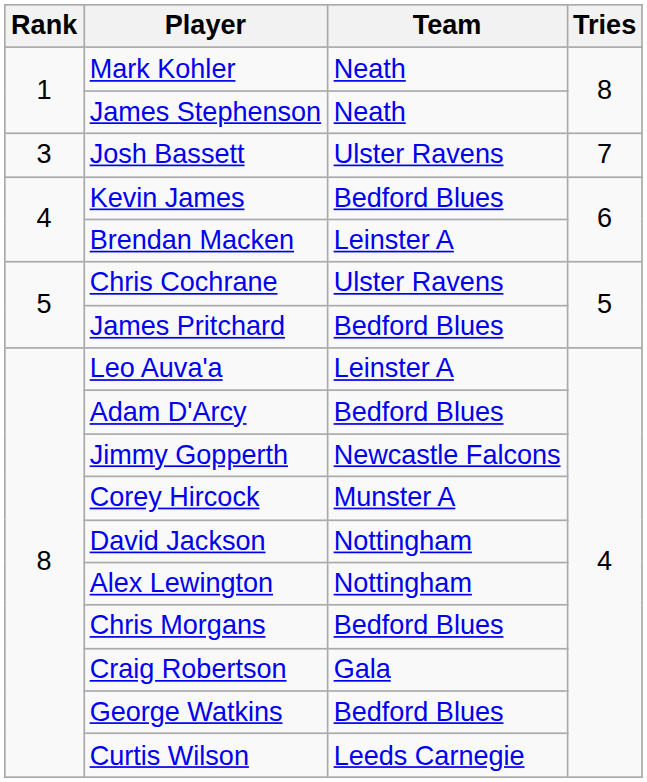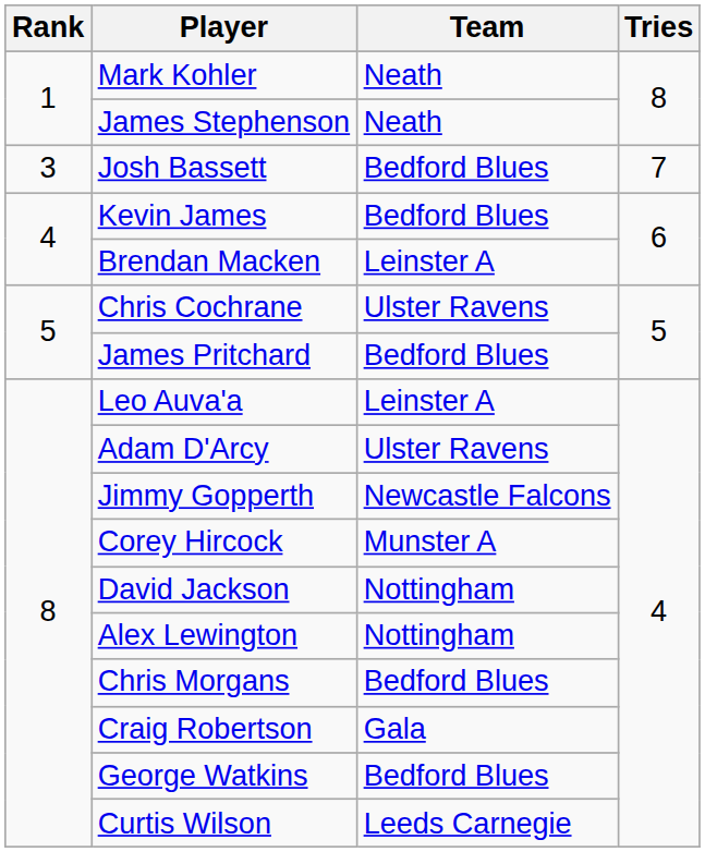Josh Bassett | Team: Ulster Ravens -> Bedford Blues
Adam D'Arcy | Team: Bedford Blues -> Ulster Ravens
